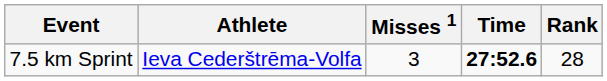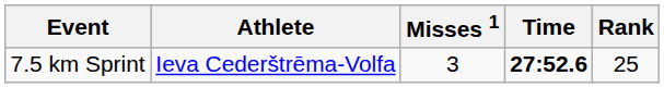7.5 km Sprint | Rank: 28 -> 25
